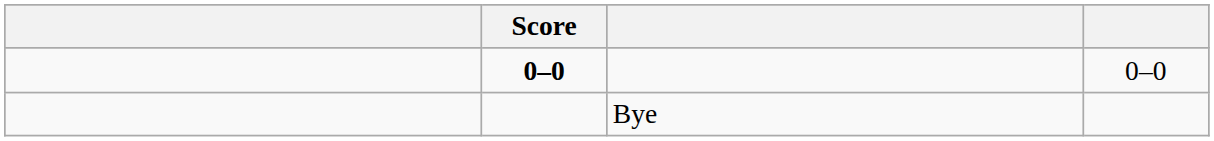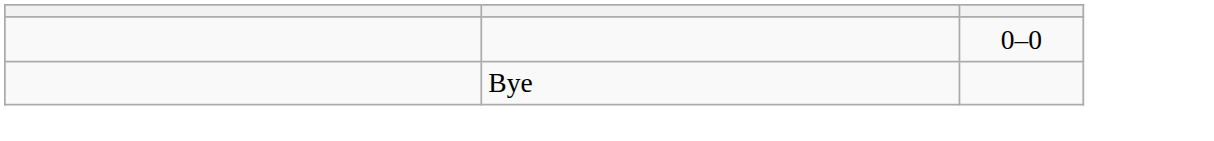- column: Score | 0–0
